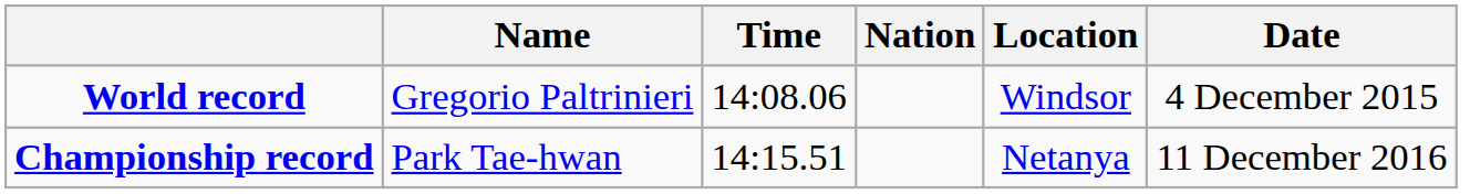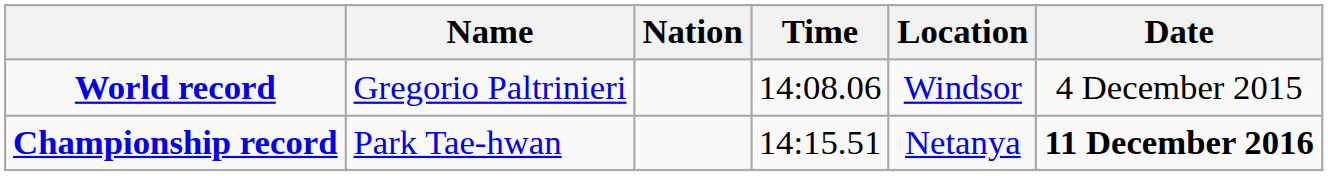columns swapped: Nation <-> Time
Championship record | Date: normal -> bold
